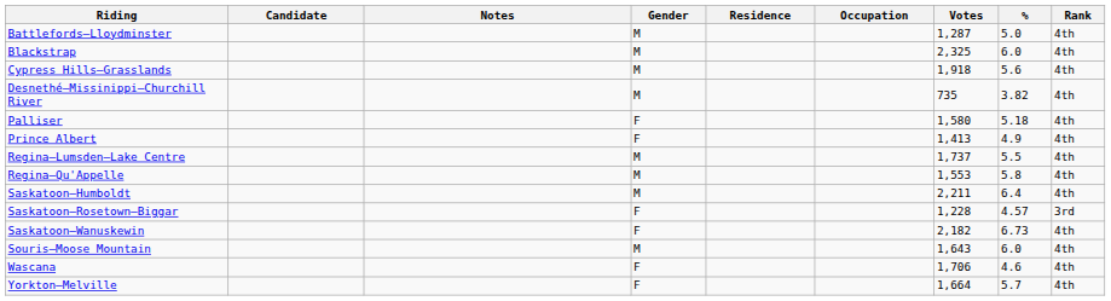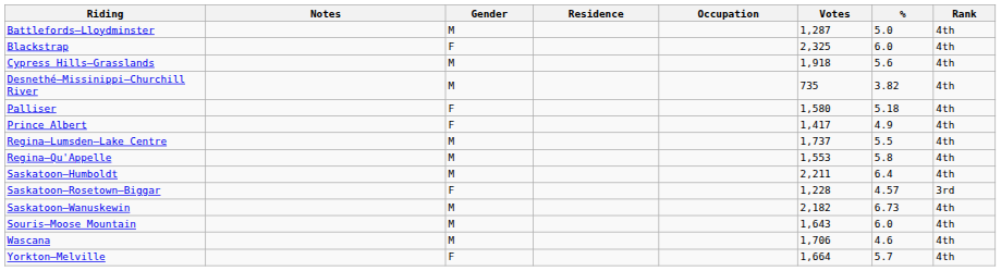- column: Candidate
Blackstrap | Gender: M -> F
Prince Albert | Votes: 1,413 -> 1,417
Saskatoon—Wanuskewin | Gender: F -> M
Wascana | Gender: F -> M
